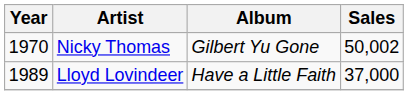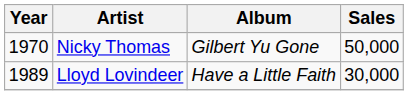Nicky Thomas | Sales: 50,002 -> 50,000
Lloyd Lovindeer | Sales: 37,000 -> 30,000
